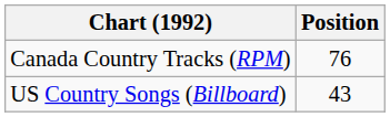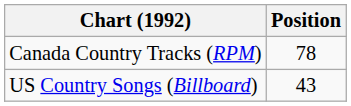Canada Country Tracks (RPM) | Position: 76 -> 78
